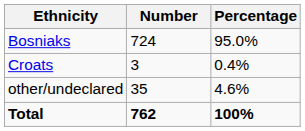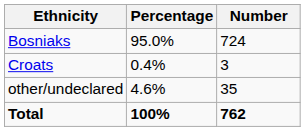columns swapped: Number <-> Percentage
